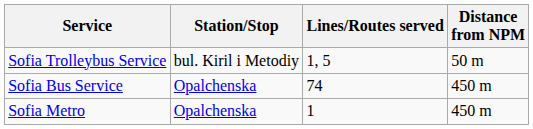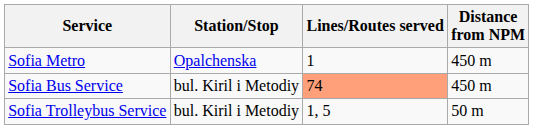rows swapped: Sofia Trolleybus Service <-> Sofia Metro
Sofia Bus Service | Station/Stop: Opalchenska -> bul. Kiril i Metodiy
Sofia Bus Service | Lines/Routes served: no background -> lightsalmon background
